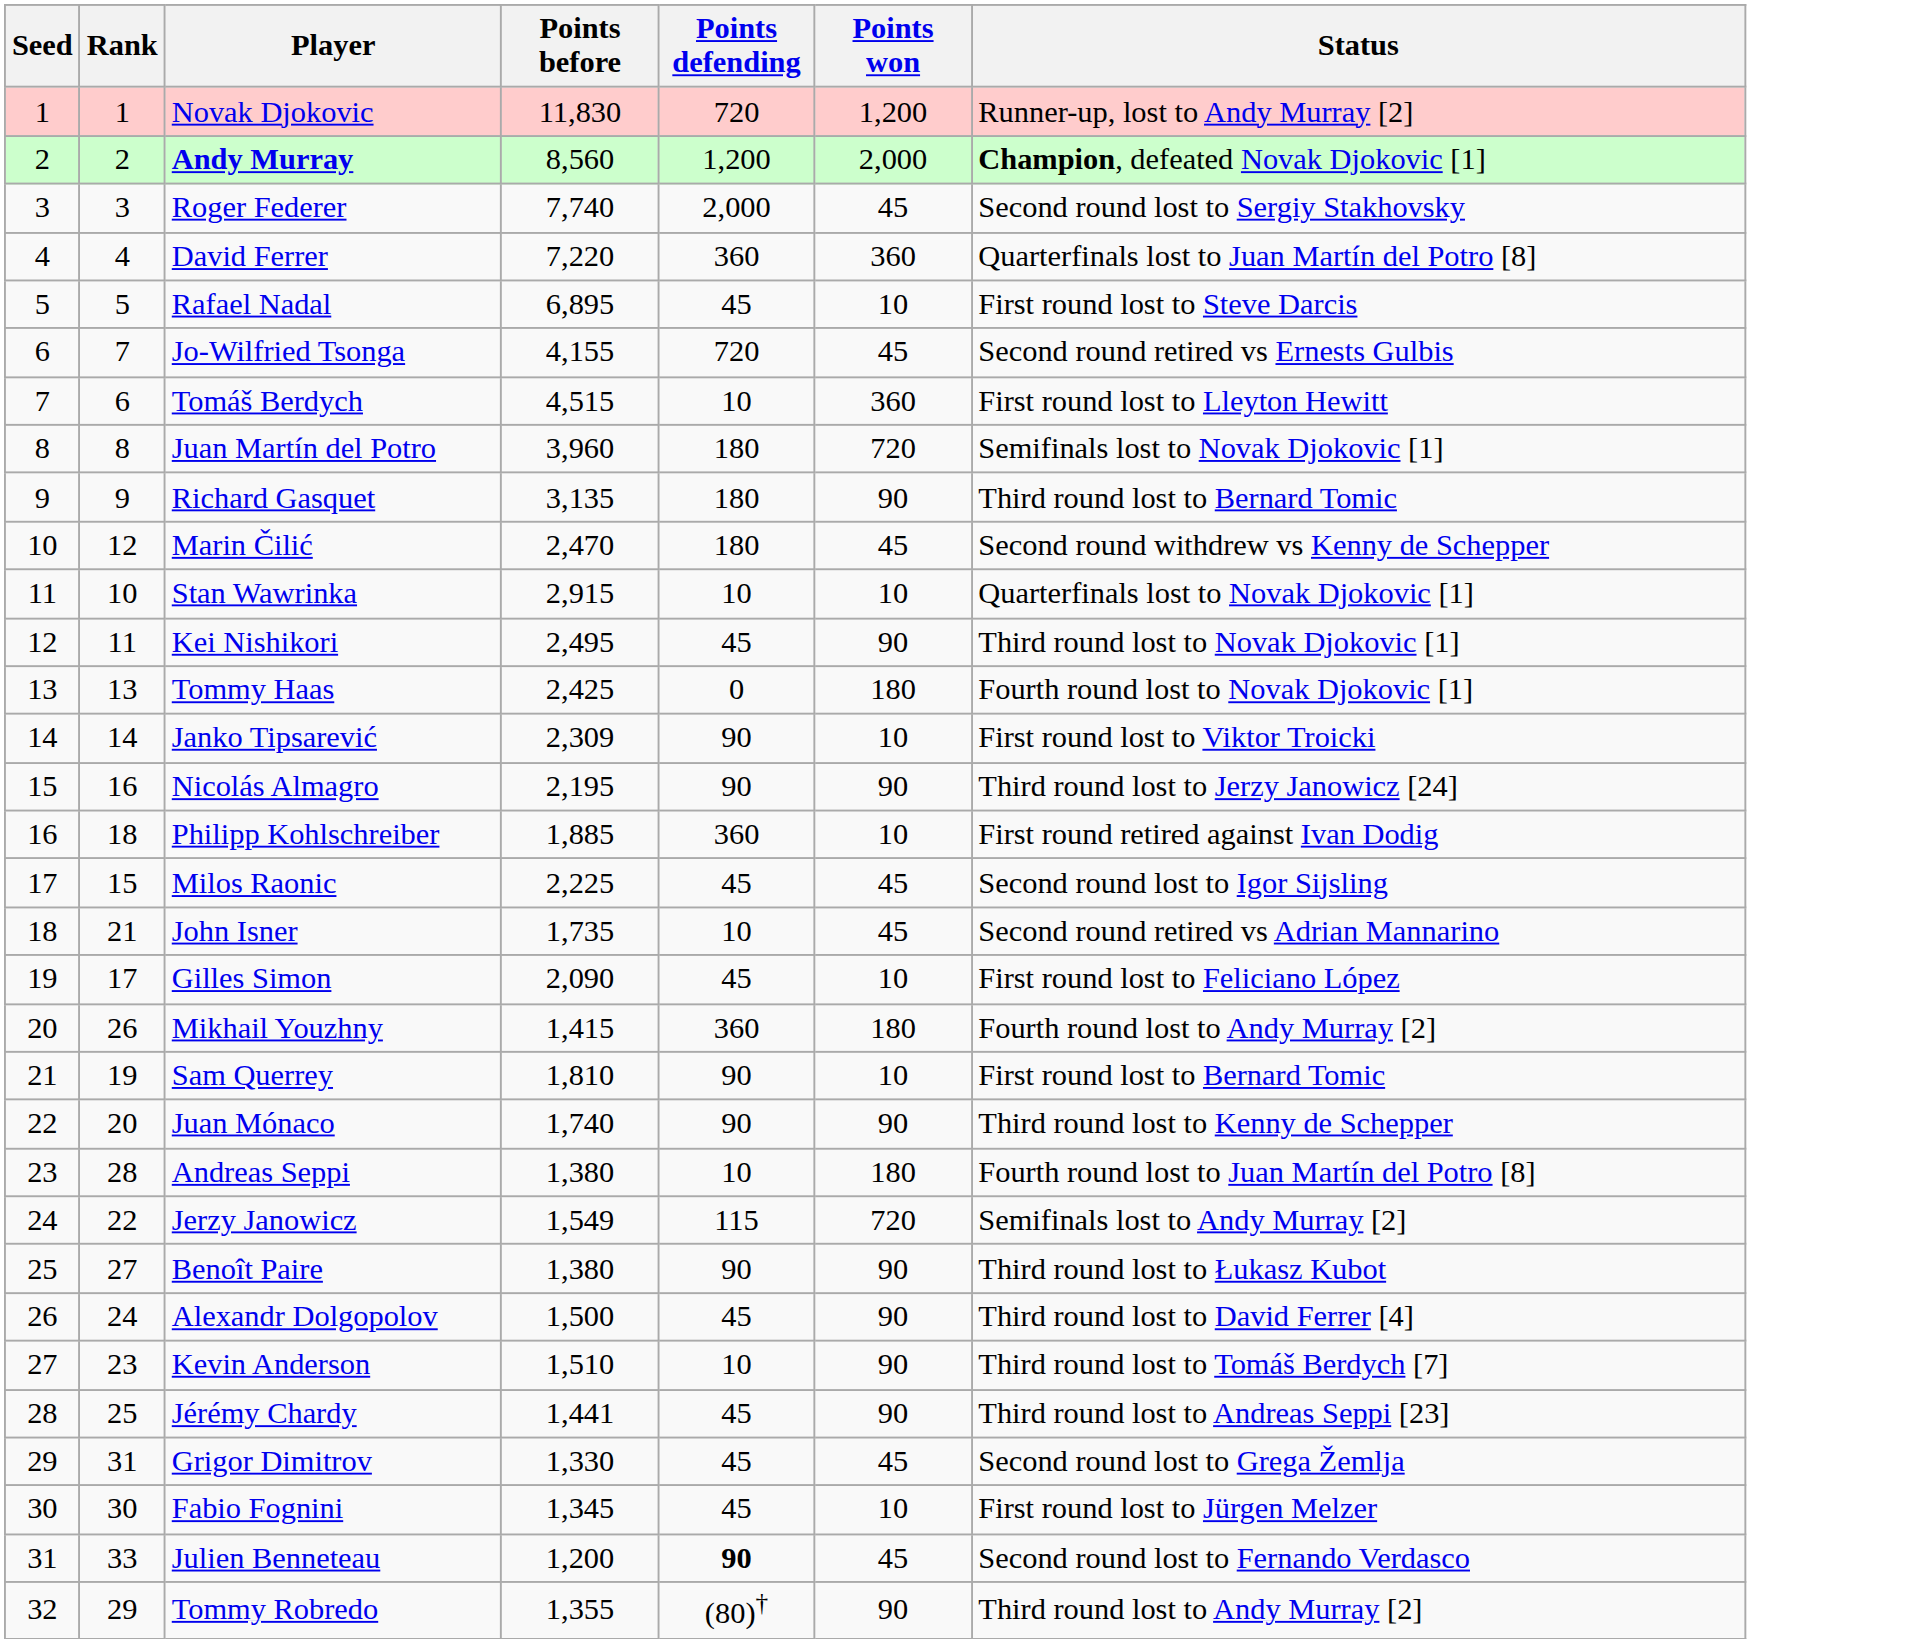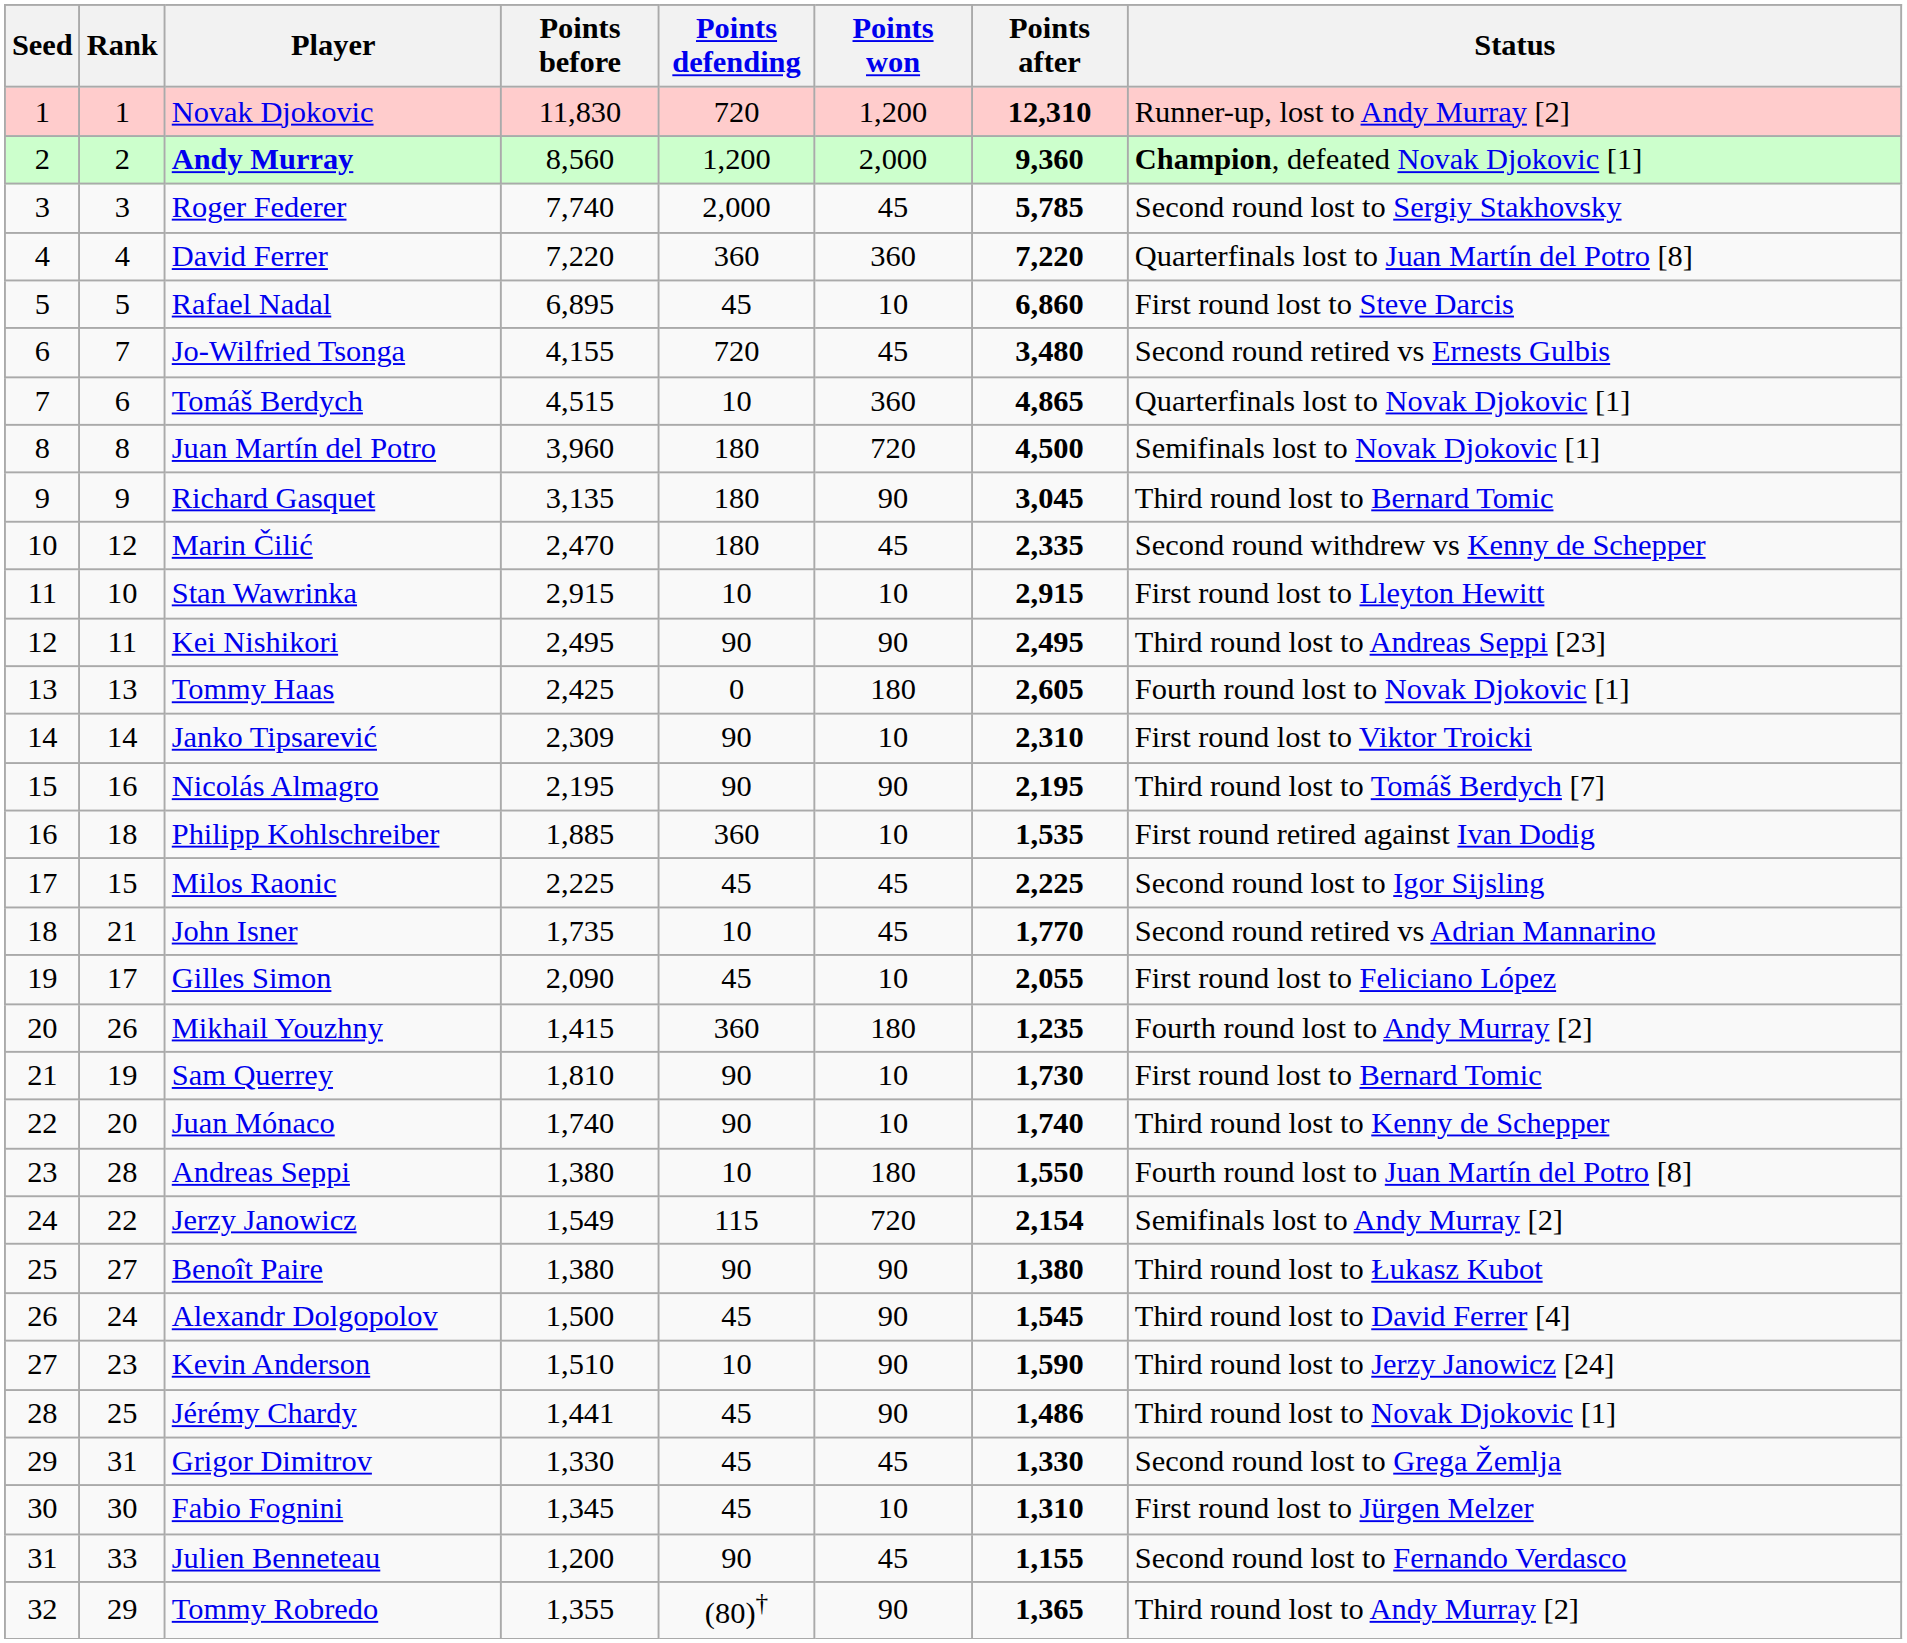+ column: Points after | 12,310 | 9,360 | 5,785 | 7,220 | 6,860 | 3,480 | 4,865 | 4,500 | 3,045 | 2,335 | 2,915 | 2,495 | 2,605 | 2,310 | 2,195 | 1,535 | 2,225 | 1,770 | 2,055 | 1,235 | 1,730 | 1,740 | 1,550 | 2,154 | 1,380 | 1,545 | 1,590 | 1,486 | 1,330 | 1,310 | 1,155 | 1,365
Tomáš Berdych | Status: First round lost to Lleyton Hewitt -> Quarterfinals lost to Novak Djokovic [1]
Stan Wawrinka | Status: Quarterfinals lost to Novak Djokovic [1] -> First round lost to Lleyton Hewitt
Kei Nishikori | Points defending: 45 -> 90
Kei Nishikori | Status: Third round lost to Novak Djokovic [1] -> Third round lost to Andreas Seppi [23]
Nicolás Almagro | Status: Third round lost to Jerzy Janowicz [24] -> Third round lost to Tomáš Berdych [7]
Juan Mónaco | Points won: 90 -> 10
Kevin Anderson | Status: Third round lost to Tomáš Berdych [7] -> Third round lost to Jerzy Janowicz [24]
Jérémy Chardy | Status: Third round lost to Andreas Seppi [23] -> Third round lost to Novak Djokovic [1]
Julien Benneteau | Points defending: bold -> normal
